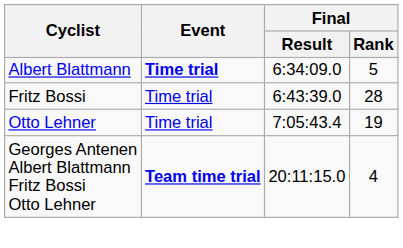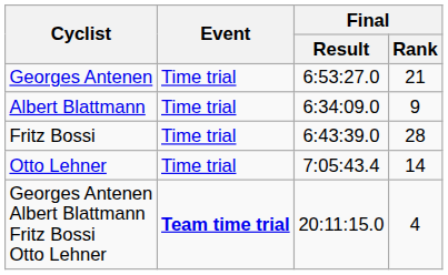+ row: Georges Antenen | Time trial | 6:53:27.0 | 21
Albert Blattmann | Event: bold -> normal
Albert Blattmann | Final / Rank: 5 -> 9
Otto Lehner | Final / Rank: 19 -> 14
